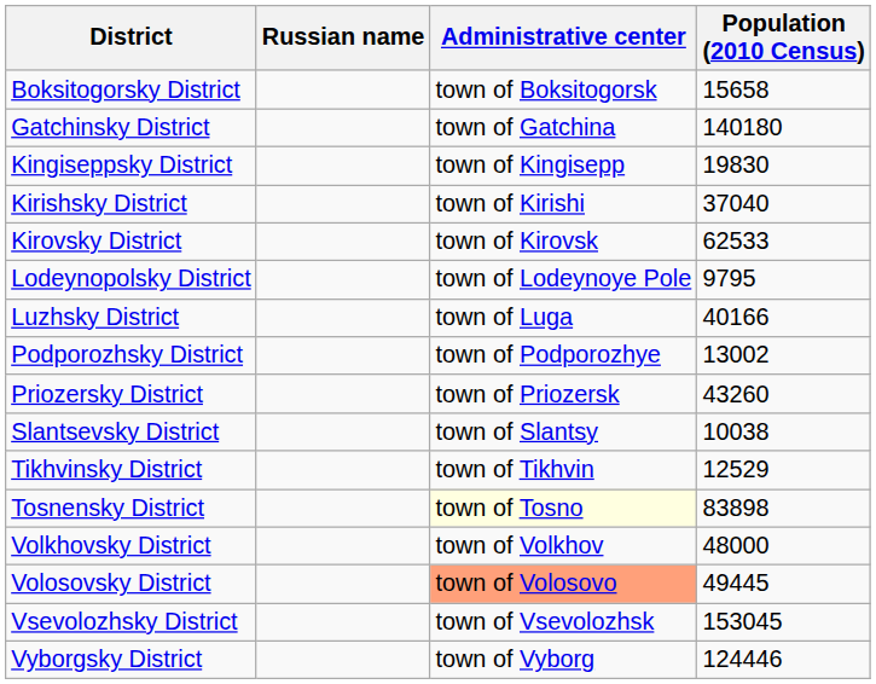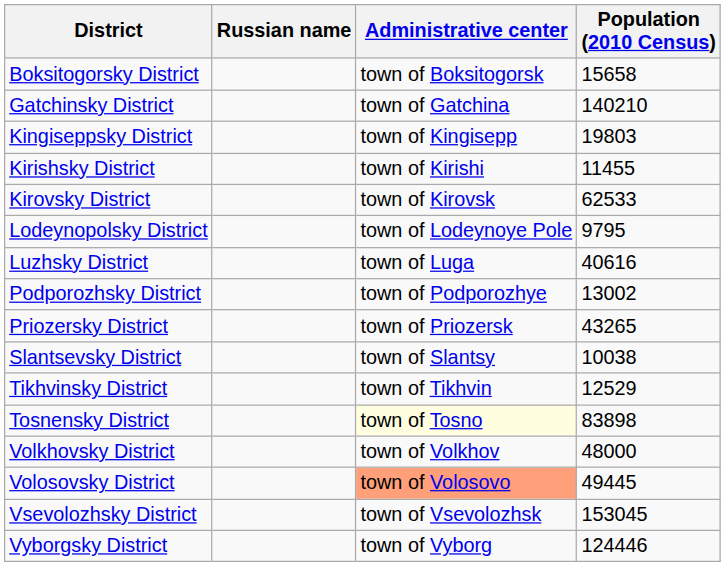Gatchinsky District | Population (2010 Census): 140180 -> 140210
Kingiseppsky District | Population (2010 Census): 19830 -> 19803
Kirishsky District | Population (2010 Census): 37040 -> 11455
Luzhsky District | Population (2010 Census): 40166 -> 40616
Priozersky District | Population (2010 Census): 43260 -> 43265
